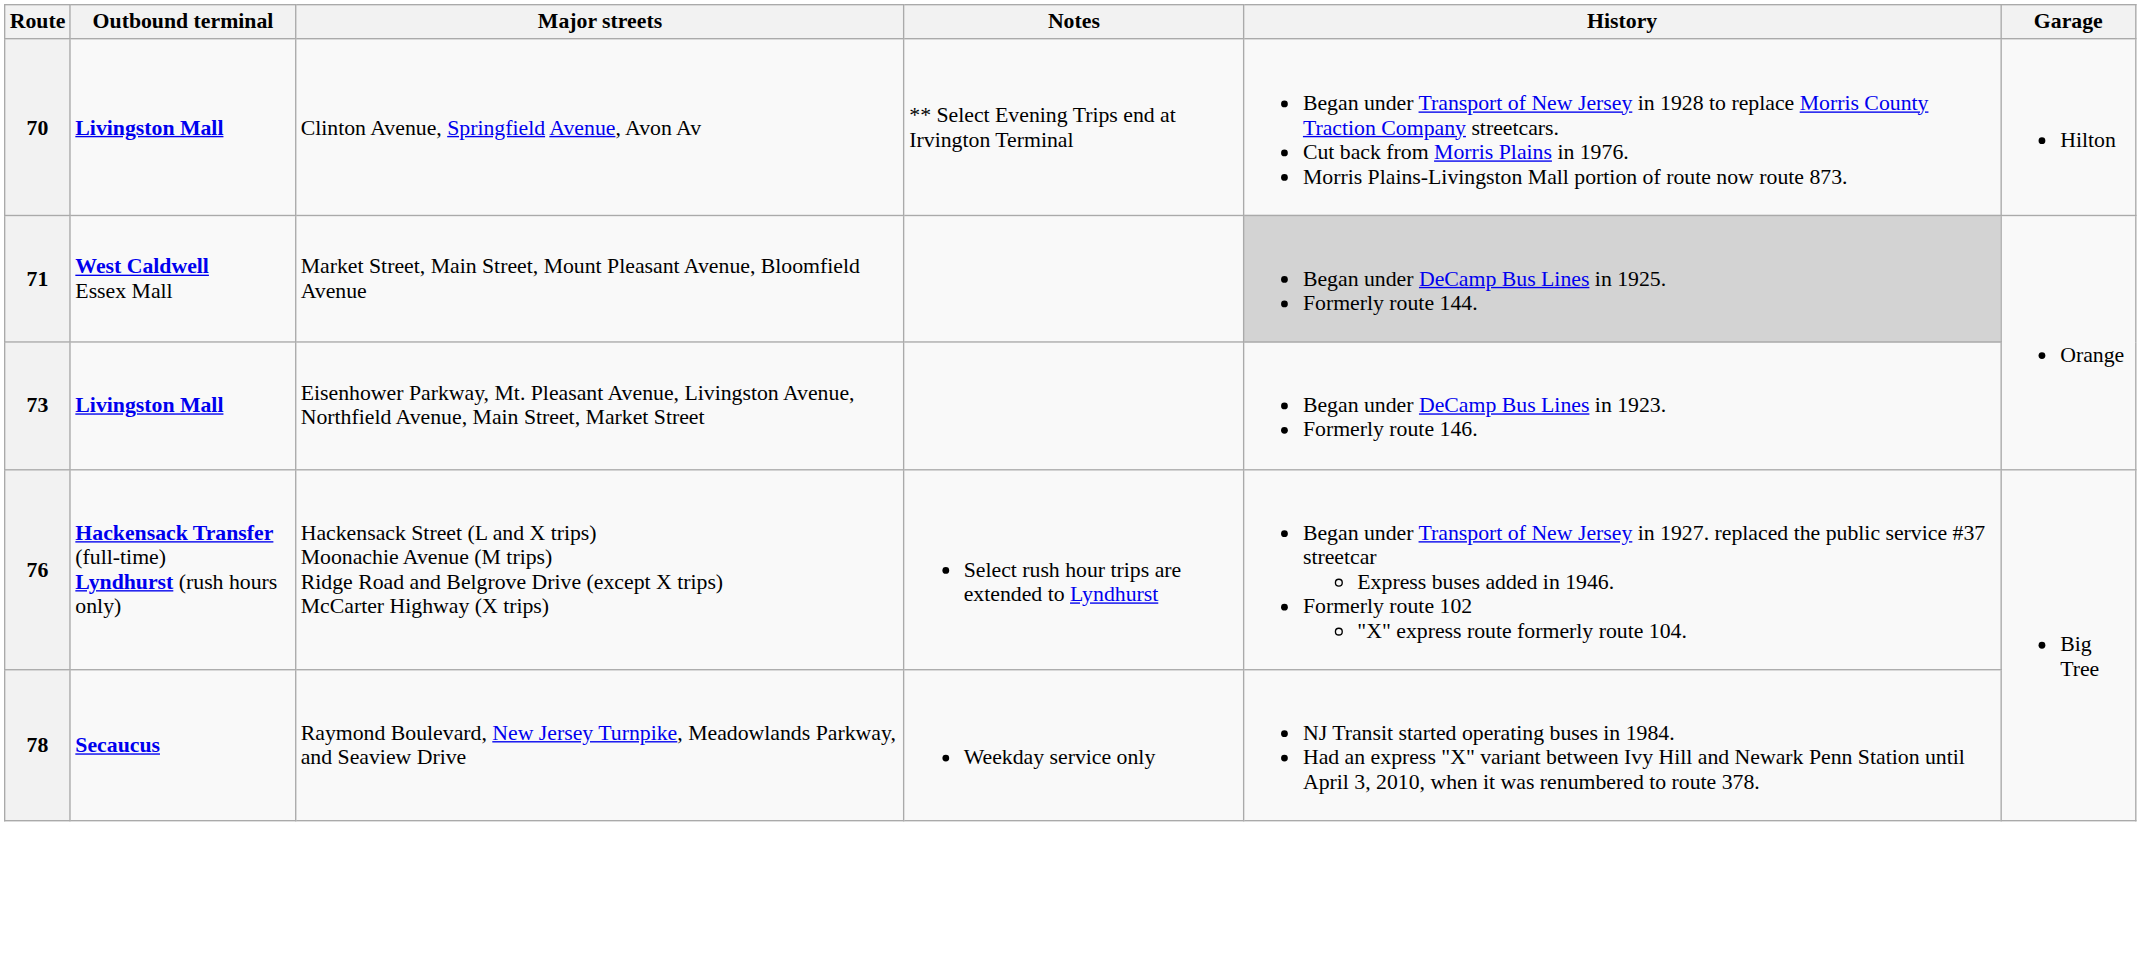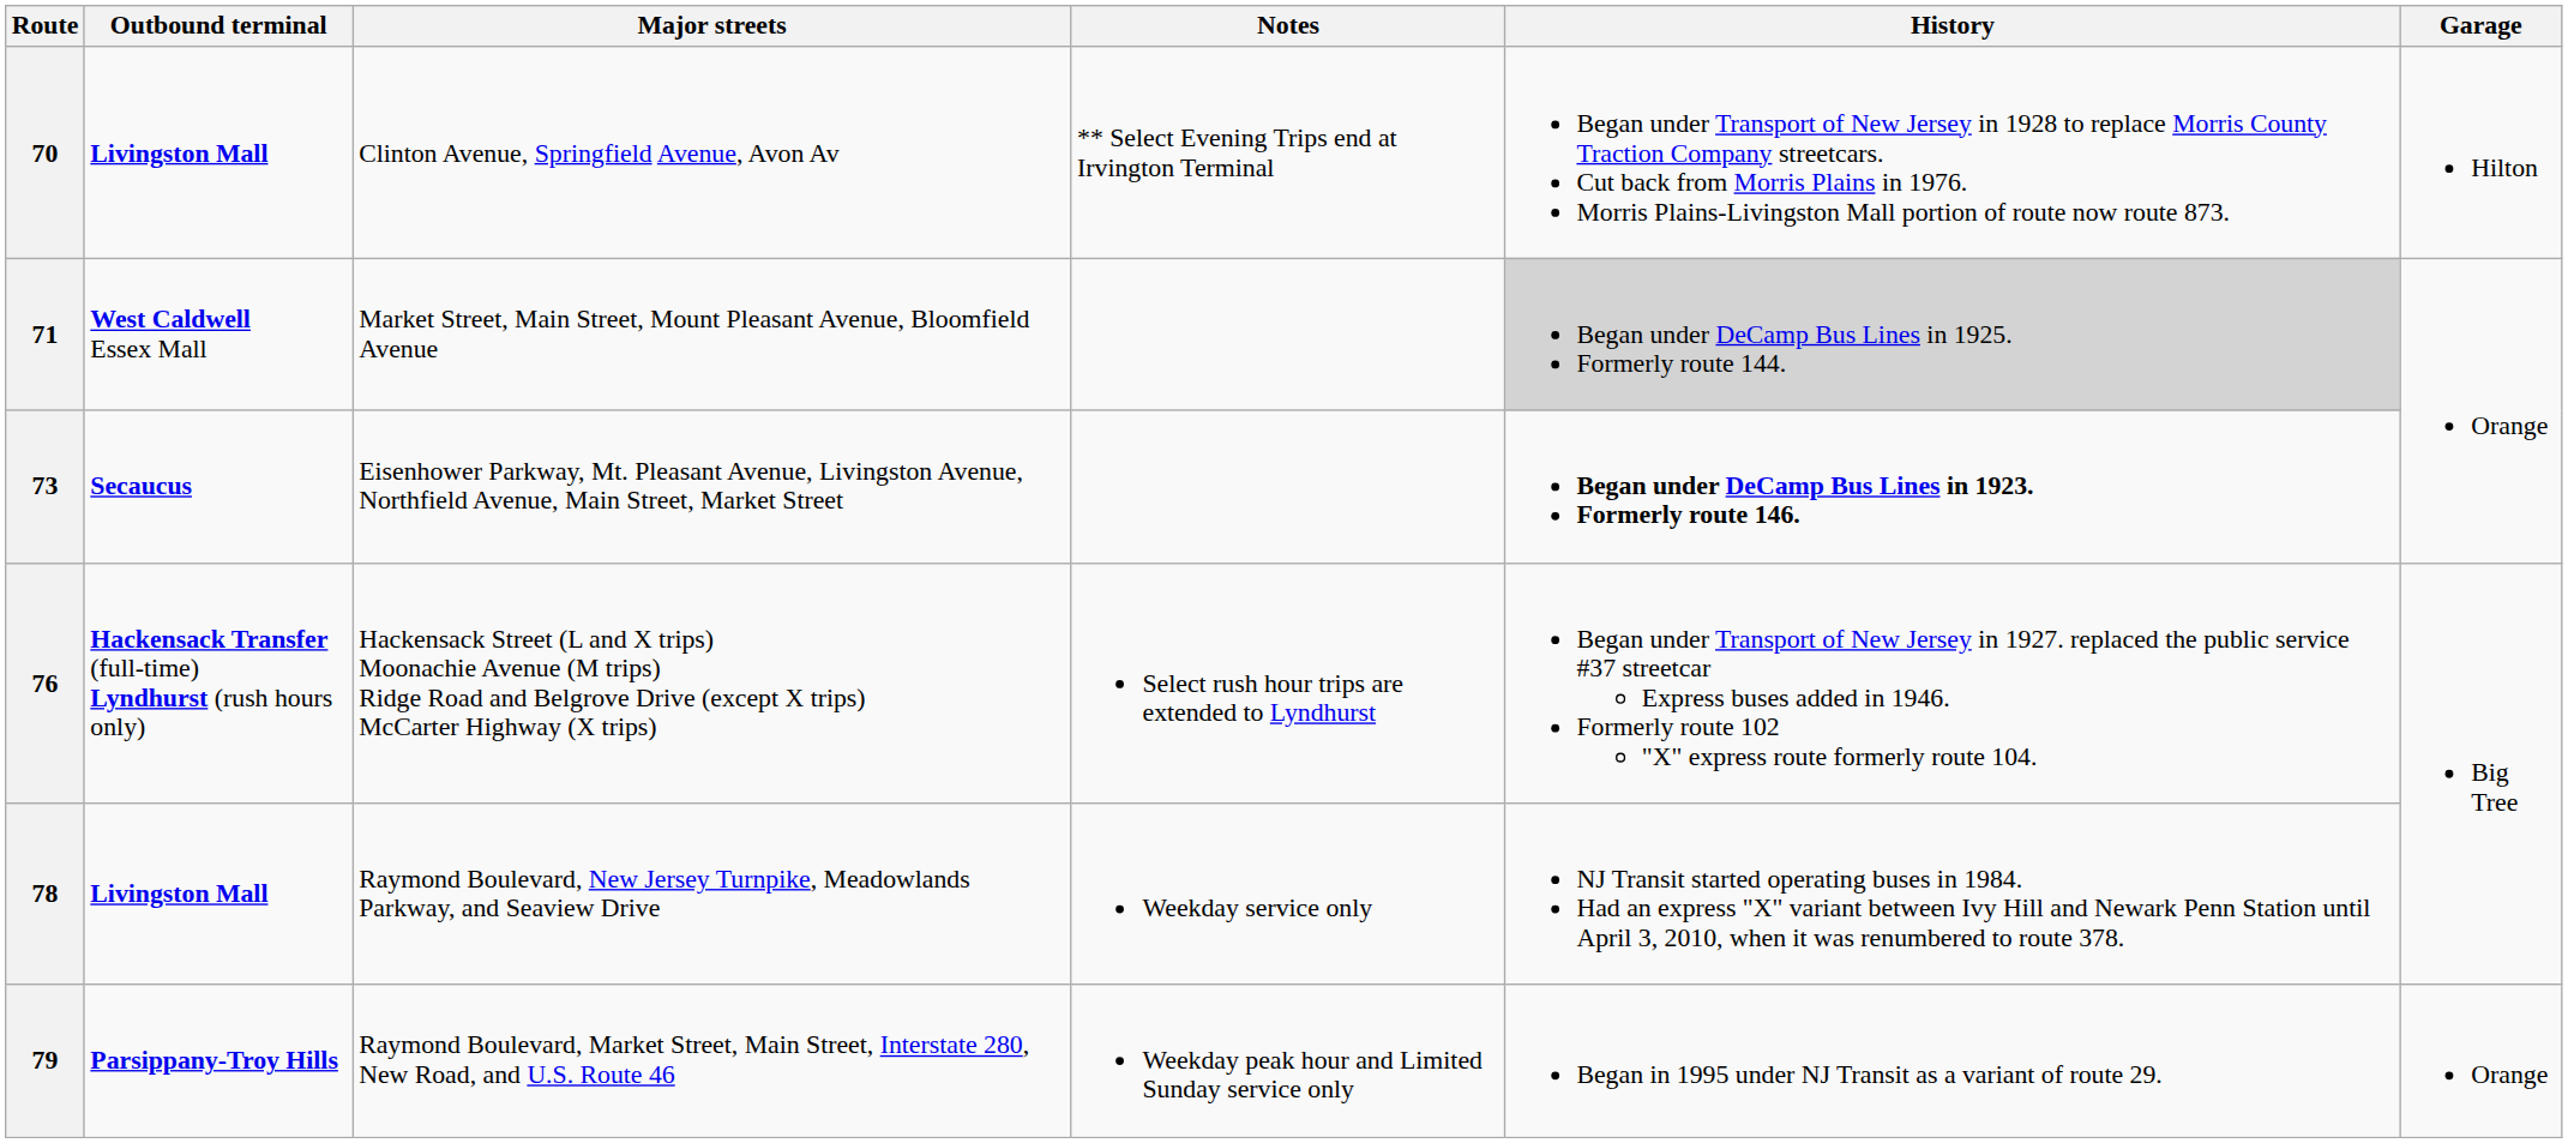73 | Outbound terminal: Livingston Mall -> Secaucus
73 | History: normal -> bold
78 | Outbound terminal: Secaucus -> Livingston Mall
+ row: 79 | Parsippany-Troy Hills | Raymond Boulevard, Market Street, Main Street, Interstate 280, New Road, and U.S. Route 46 | Weekday peak hour and Limited Sunday service only | Began in 1995 under NJ Transit as a variant of route 29. | Orange
